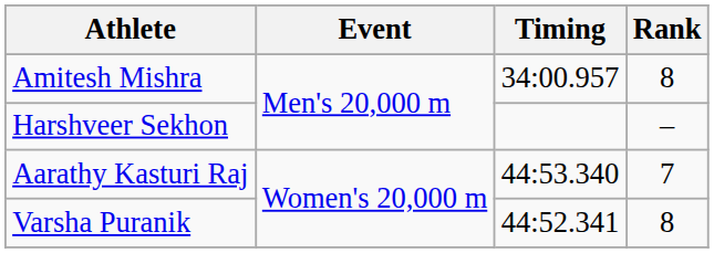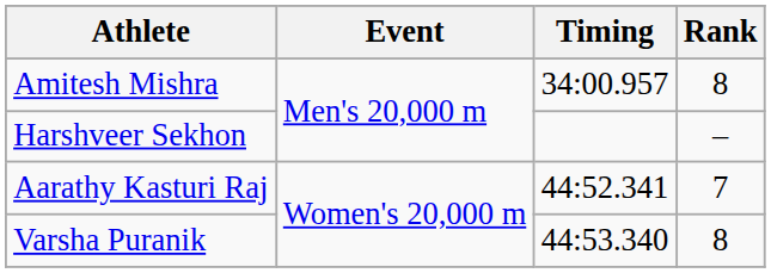Aarathy Kasturi Raj | Timing: 44:53.340 -> 44:52.341
Varsha Puranik | Timing: 44:52.341 -> 44:53.340
